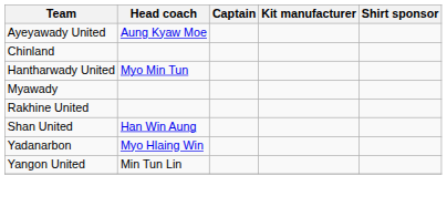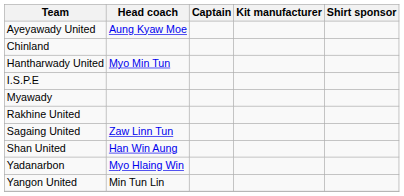+ row: I.S.P.E
+ row: Sagaing United | Zaw Linn Tun
